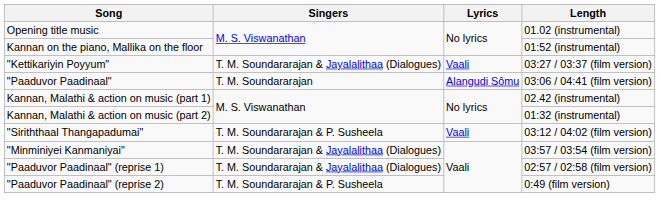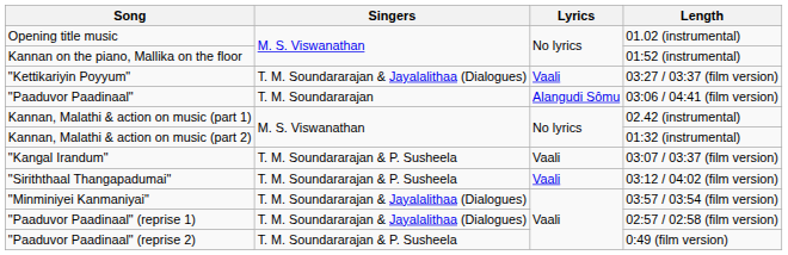+ row: "Kangal Irandum" | T. M. Soundararajan & P. Susheela | Vaali | 03:07 / 03:37 (film version)
